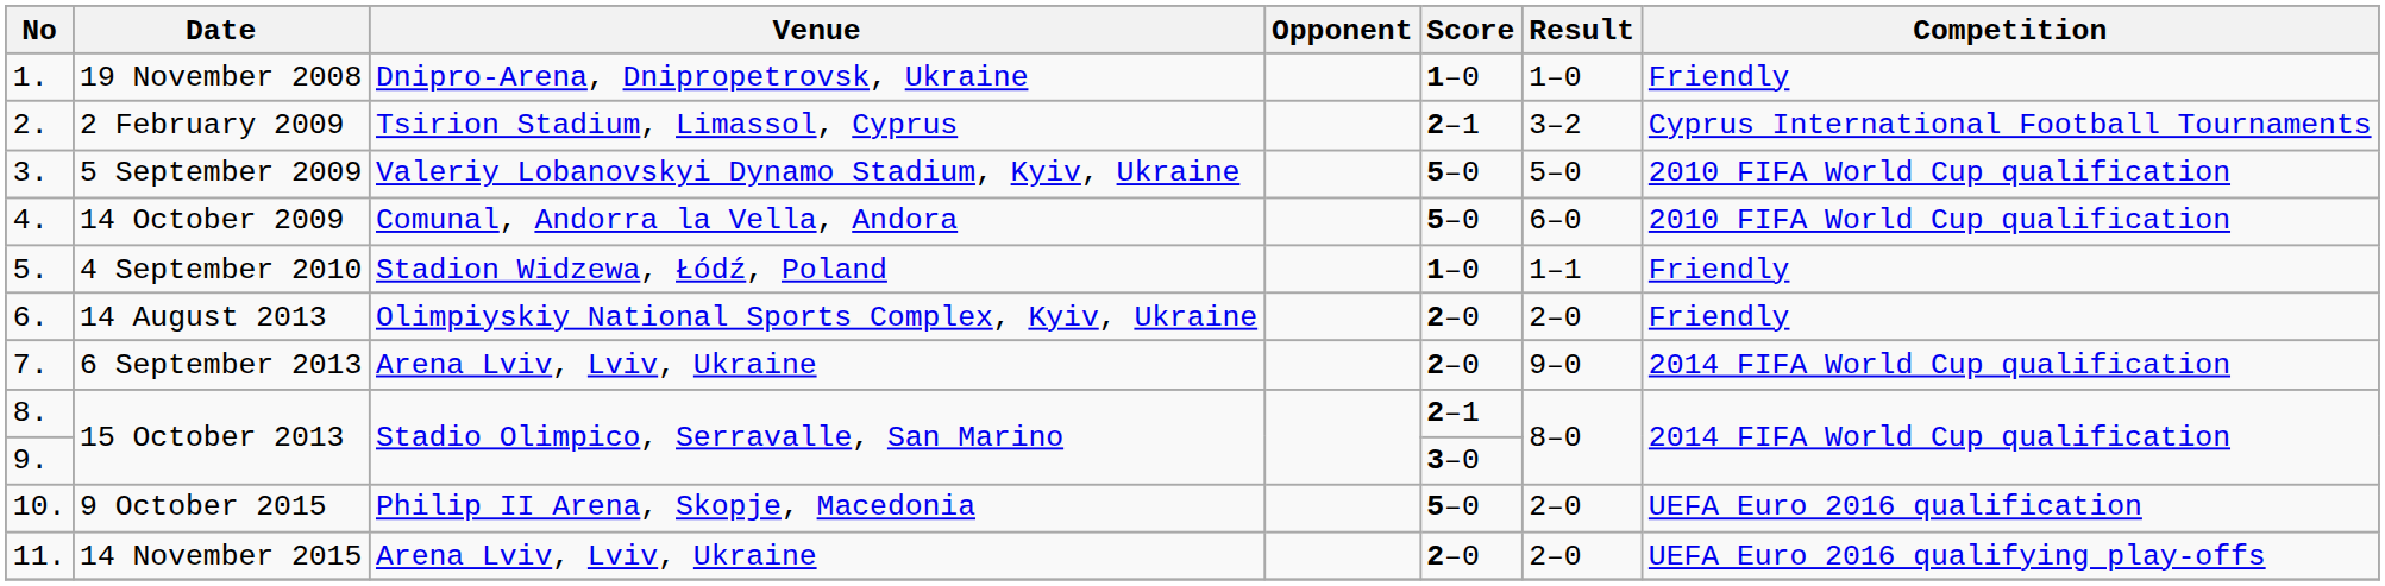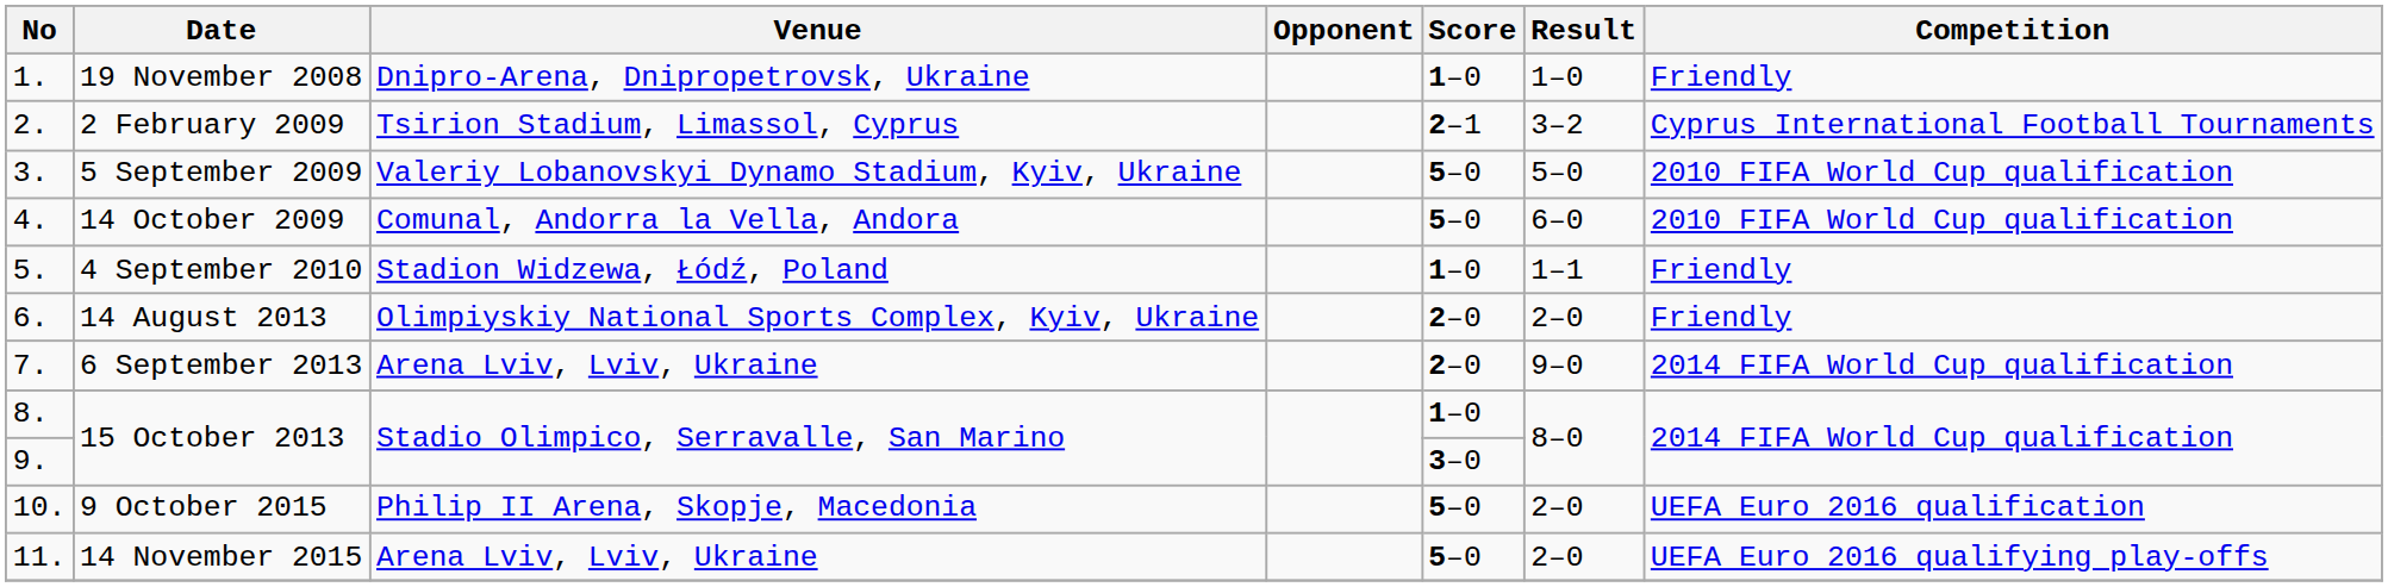8. / 15 October 2013 | Score: 2–1 -> 1–0
14 November 2015 | Score: 2–0 -> 5–0
